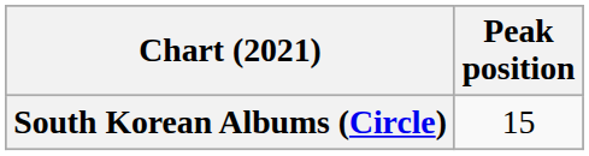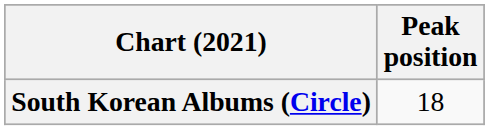South Korean Albums (Circle) | Peak position: 15 -> 18
